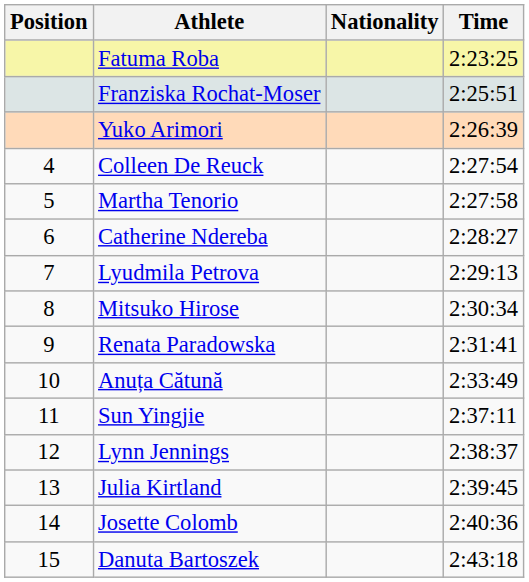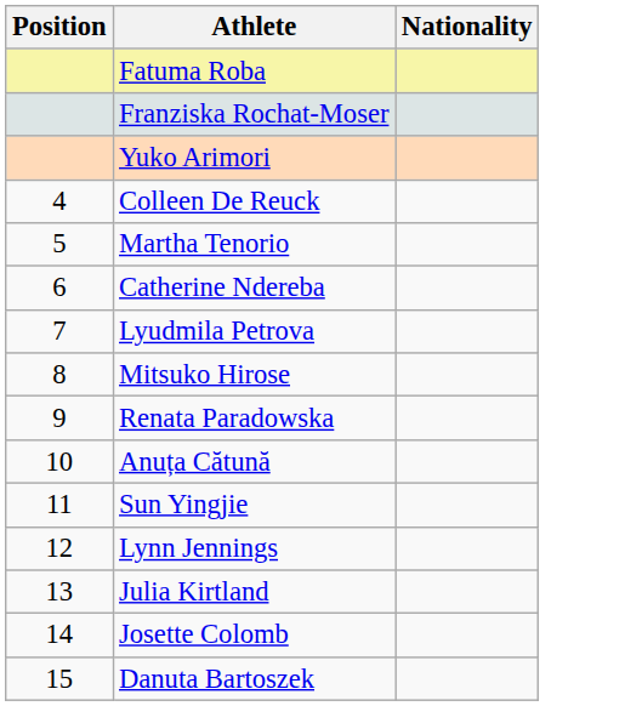- column: Time | 2:23:25 | 2:25:51 | 2:26:39 | 2:27:54 | 2:27:58 | 2:28:27 | 2:29:13 | 2:30:34 | 2:31:41 | 2:33:49 | 2:37:11 | 2:38:37 | 2:39:45 | 2:40:36 | 2:43:18
